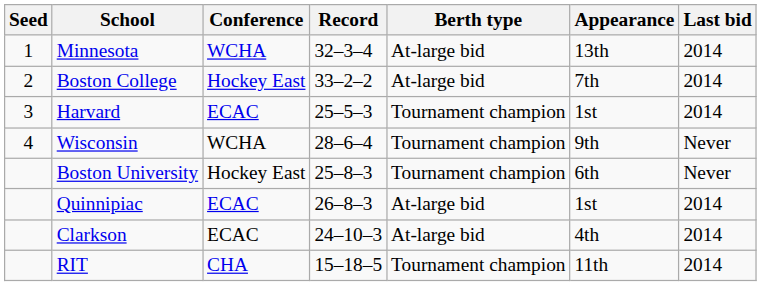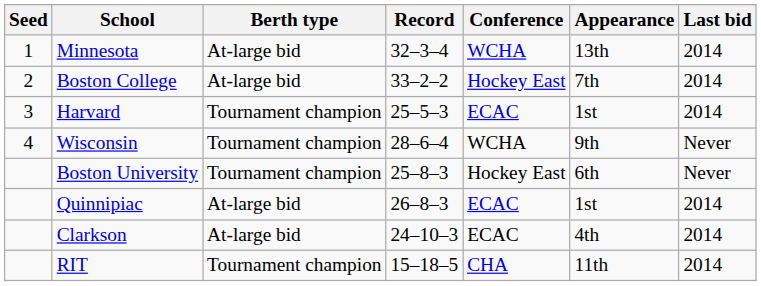columns swapped: Conference <-> Berth type
